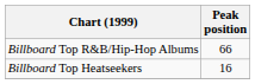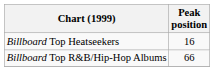rows swapped: Billboard Top R&B/Hip-Hop Albums <-> Billboard Top Heatseekers
